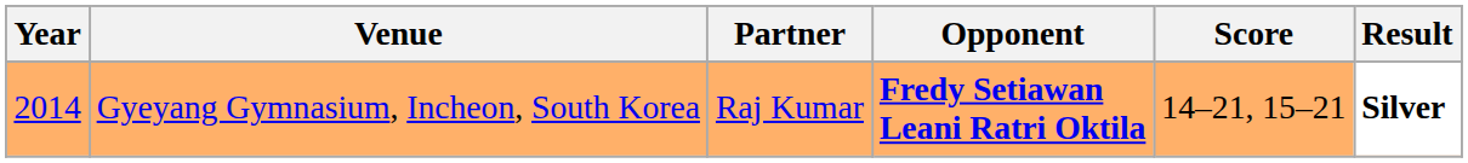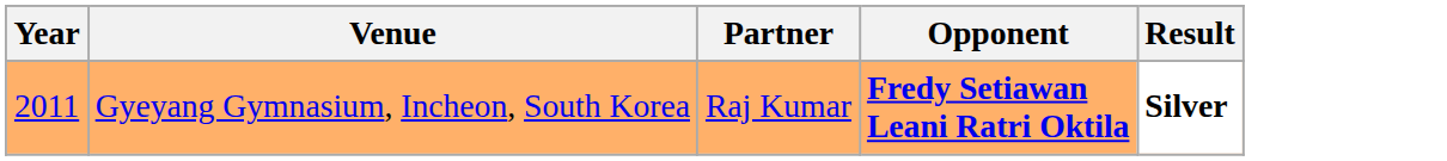- column: Score | 14–21, 15–21
Gyeyang Gymnasium, Incheon, South Korea | Year: 2014 -> 2011
